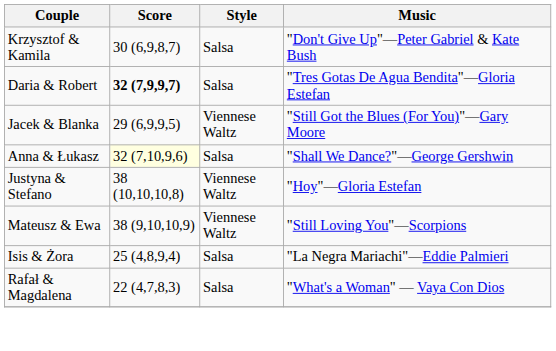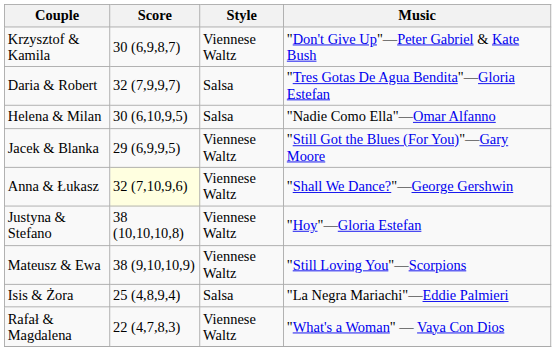Krzysztof & Kamila | Style: Salsa -> Viennese Waltz
Daria & Robert | Score: bold -> normal
+ row: Helena & Milan | 30 (6,10,9,5) | Salsa | "Nadie Como Ella"—Omar Alfanno
Anna & Łukasz | Style: Salsa -> Viennese Waltz
Rafał & Magdalena | Style: Salsa -> Viennese Waltz
